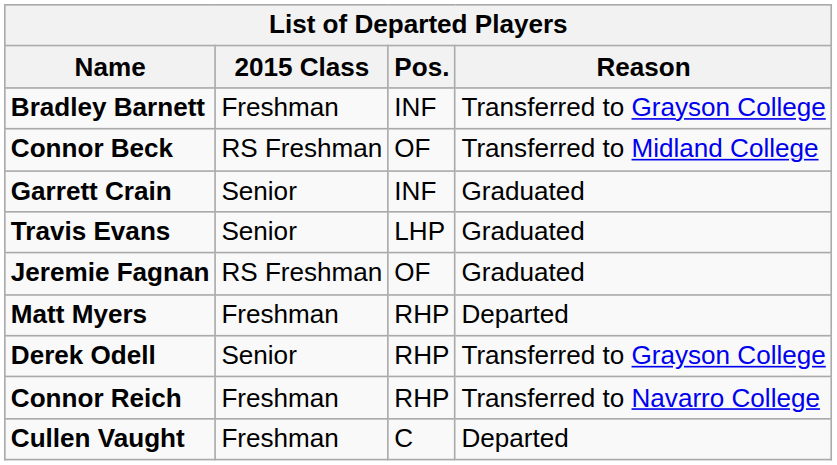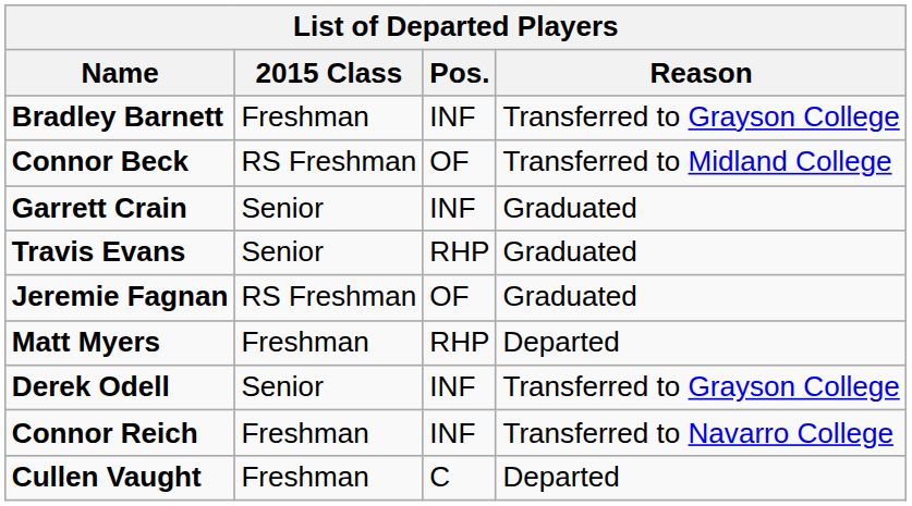Travis Evans | Pos.: LHP -> RHP
Derek Odell | Pos.: RHP -> INF
Connor Reich | Pos.: RHP -> INF
